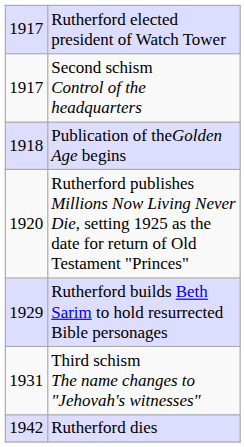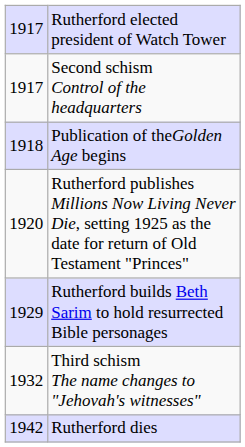Third schism The name changes to "Jehovah's witnesses" | column 1: 1931 -> 1932
